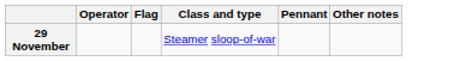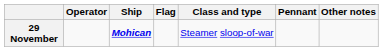+ column: Ship | Mohican
